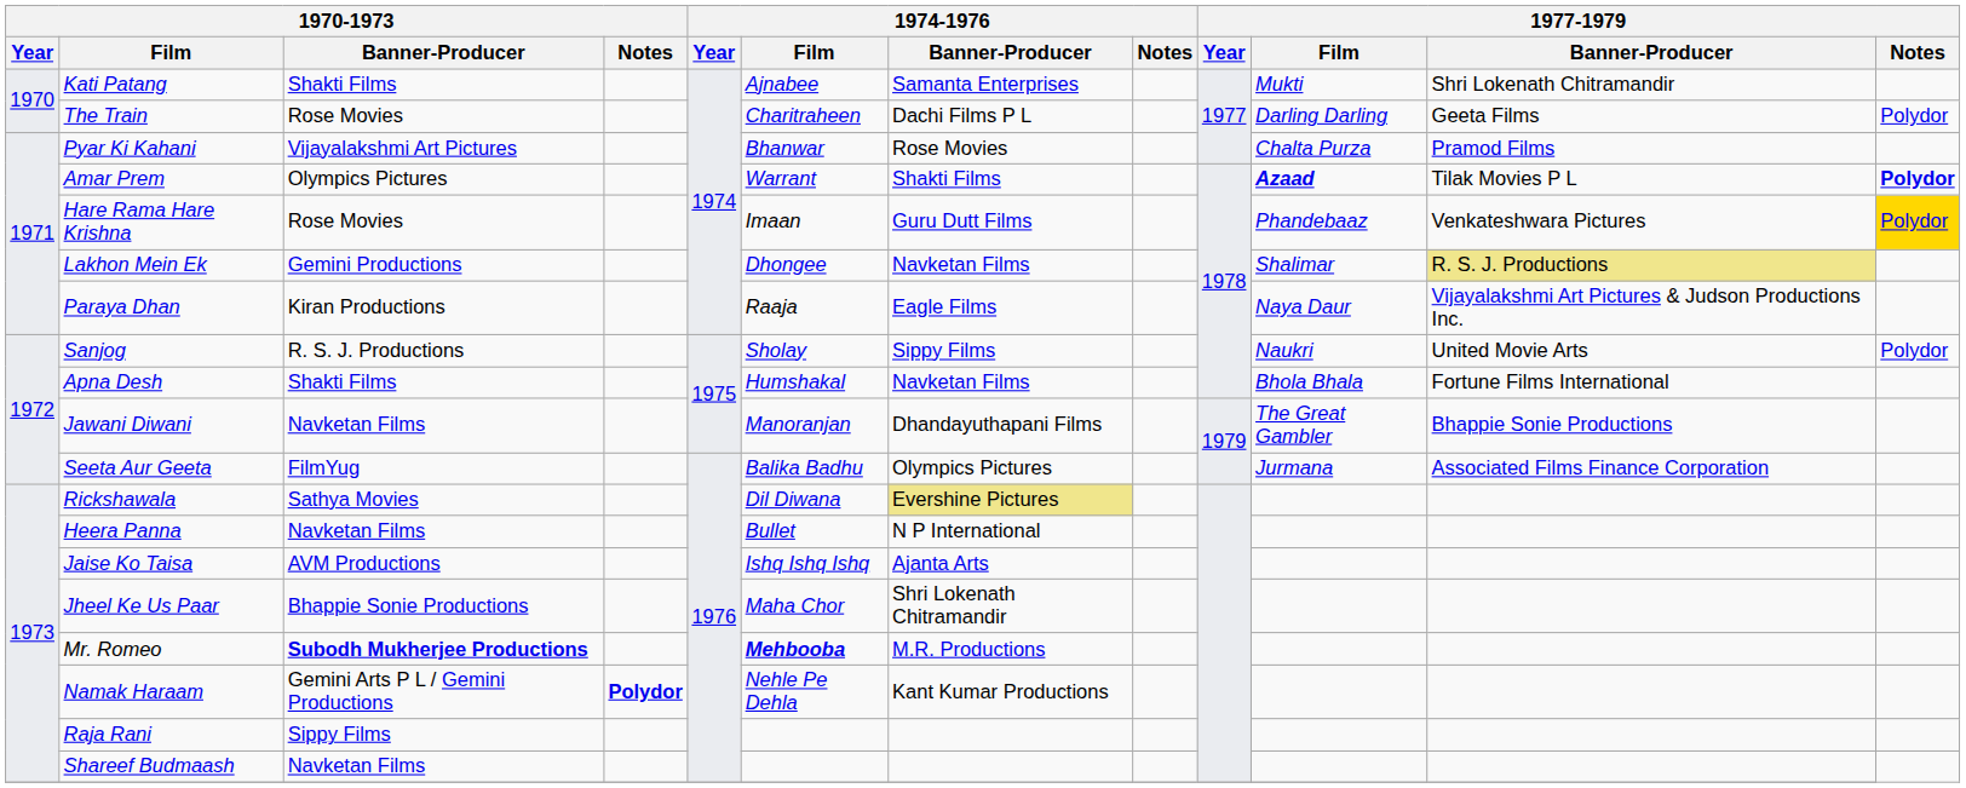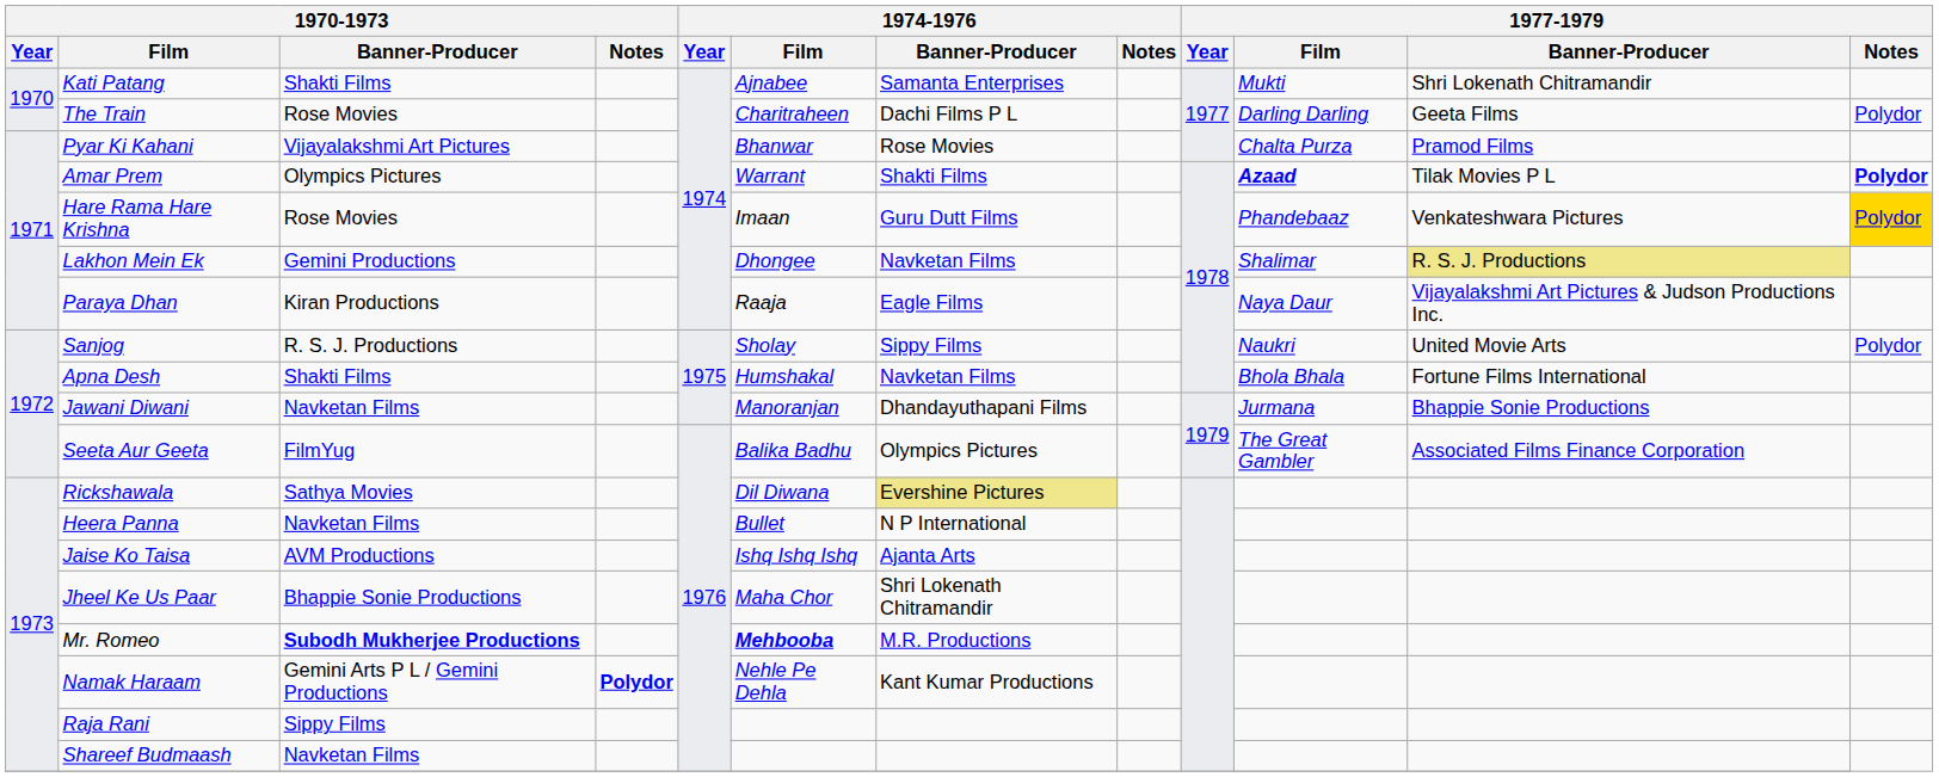Jawani Diwani | 1977-1979 / Film: The Great Gambler -> Jurmana
Seeta Aur Geeta | 1977-1979 / Film: Jurmana -> The Great Gambler
